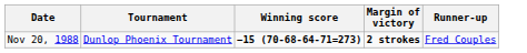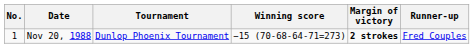+ column: No. | 1
Nov 20, 1988 | Winning score: bold -> normal
